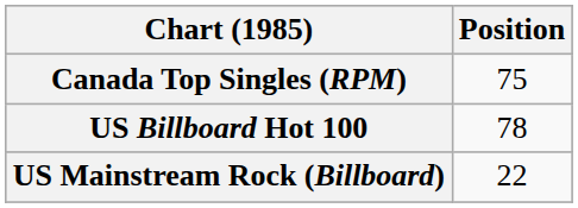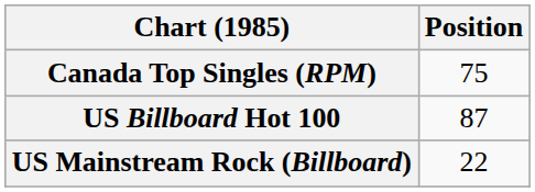US Billboard Hot 100 | Position: 78 -> 87
